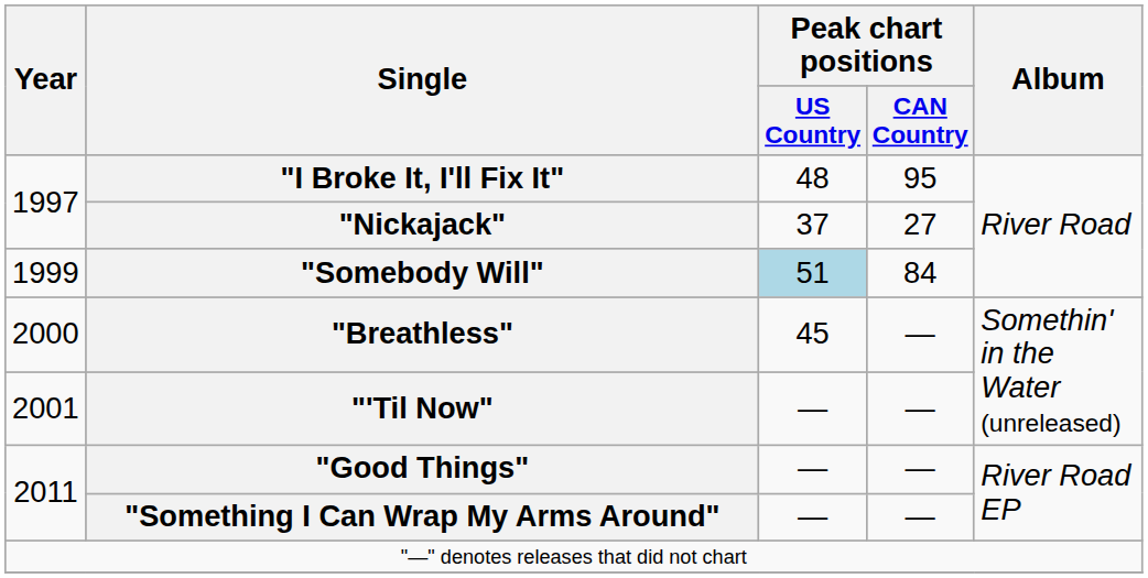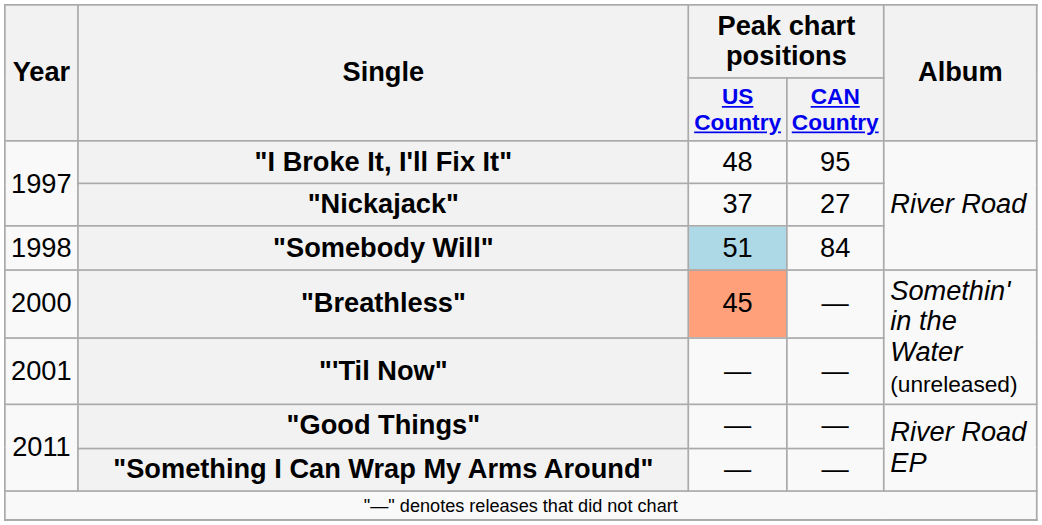"Somebody Will" | Year: 1999 -> 1998
"Breathless" | Peak chart positions / US Country: no background -> lightsalmon background
